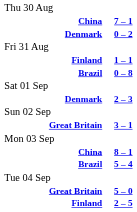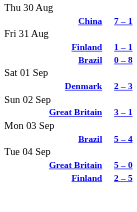- row: Denmark | 0 – 2
- row: China | 8 – 1
